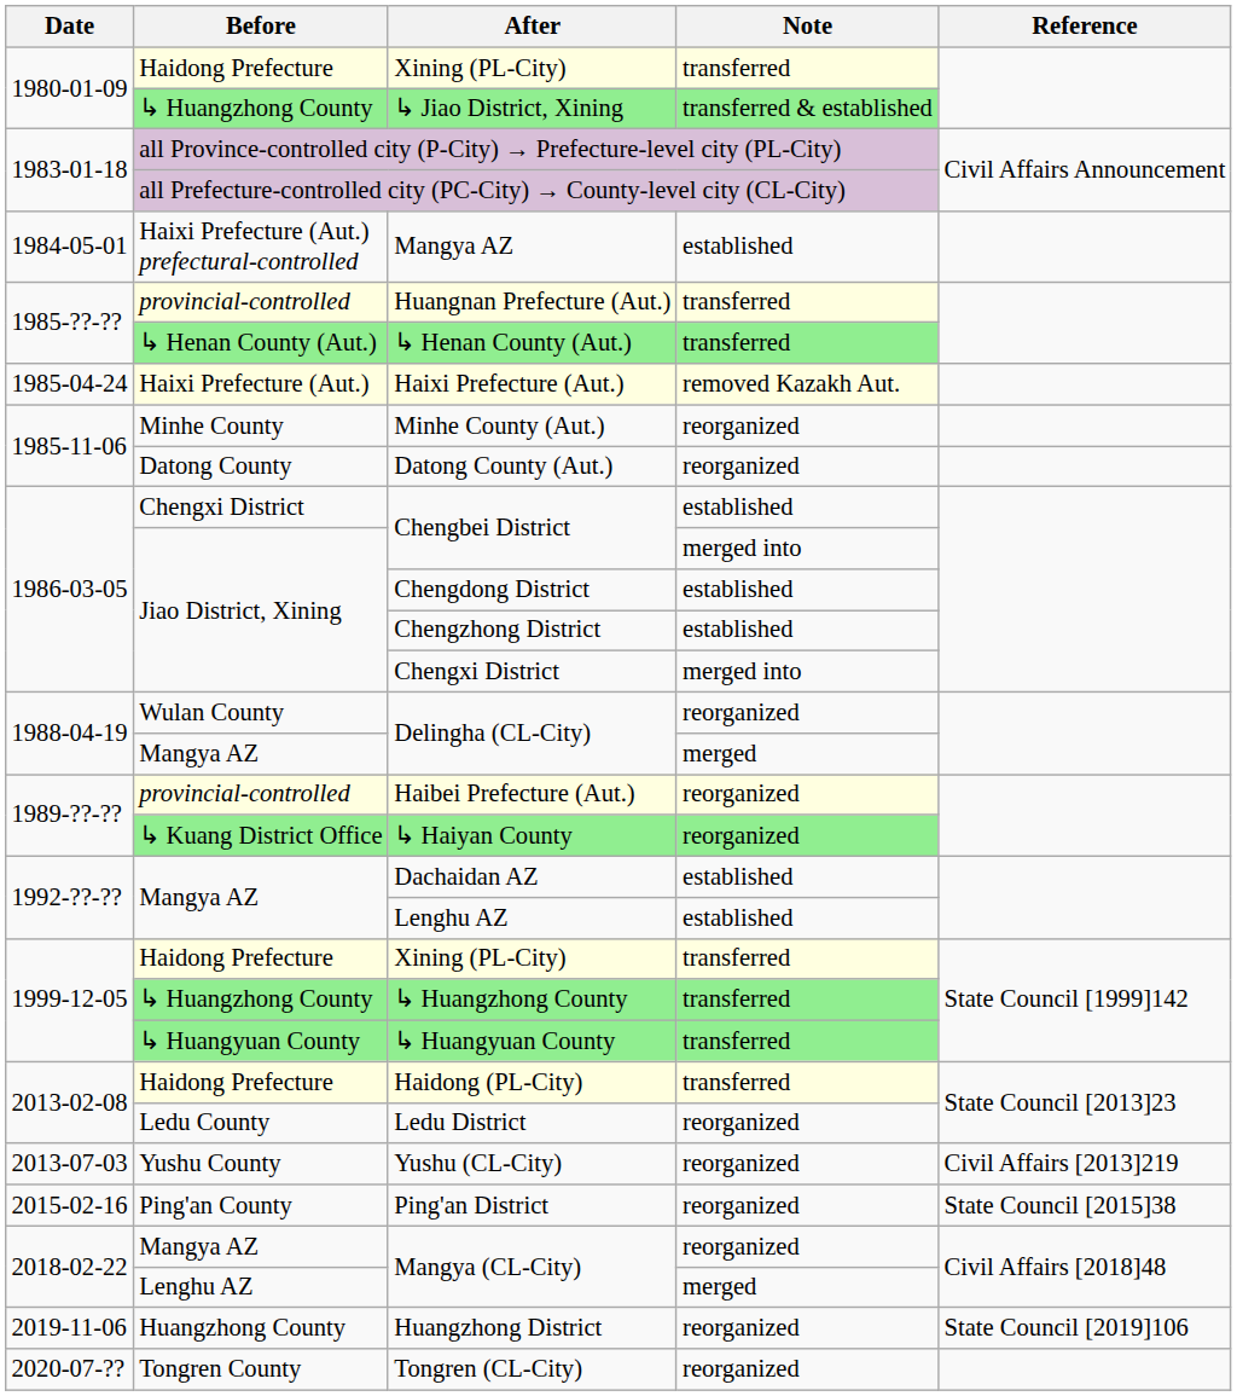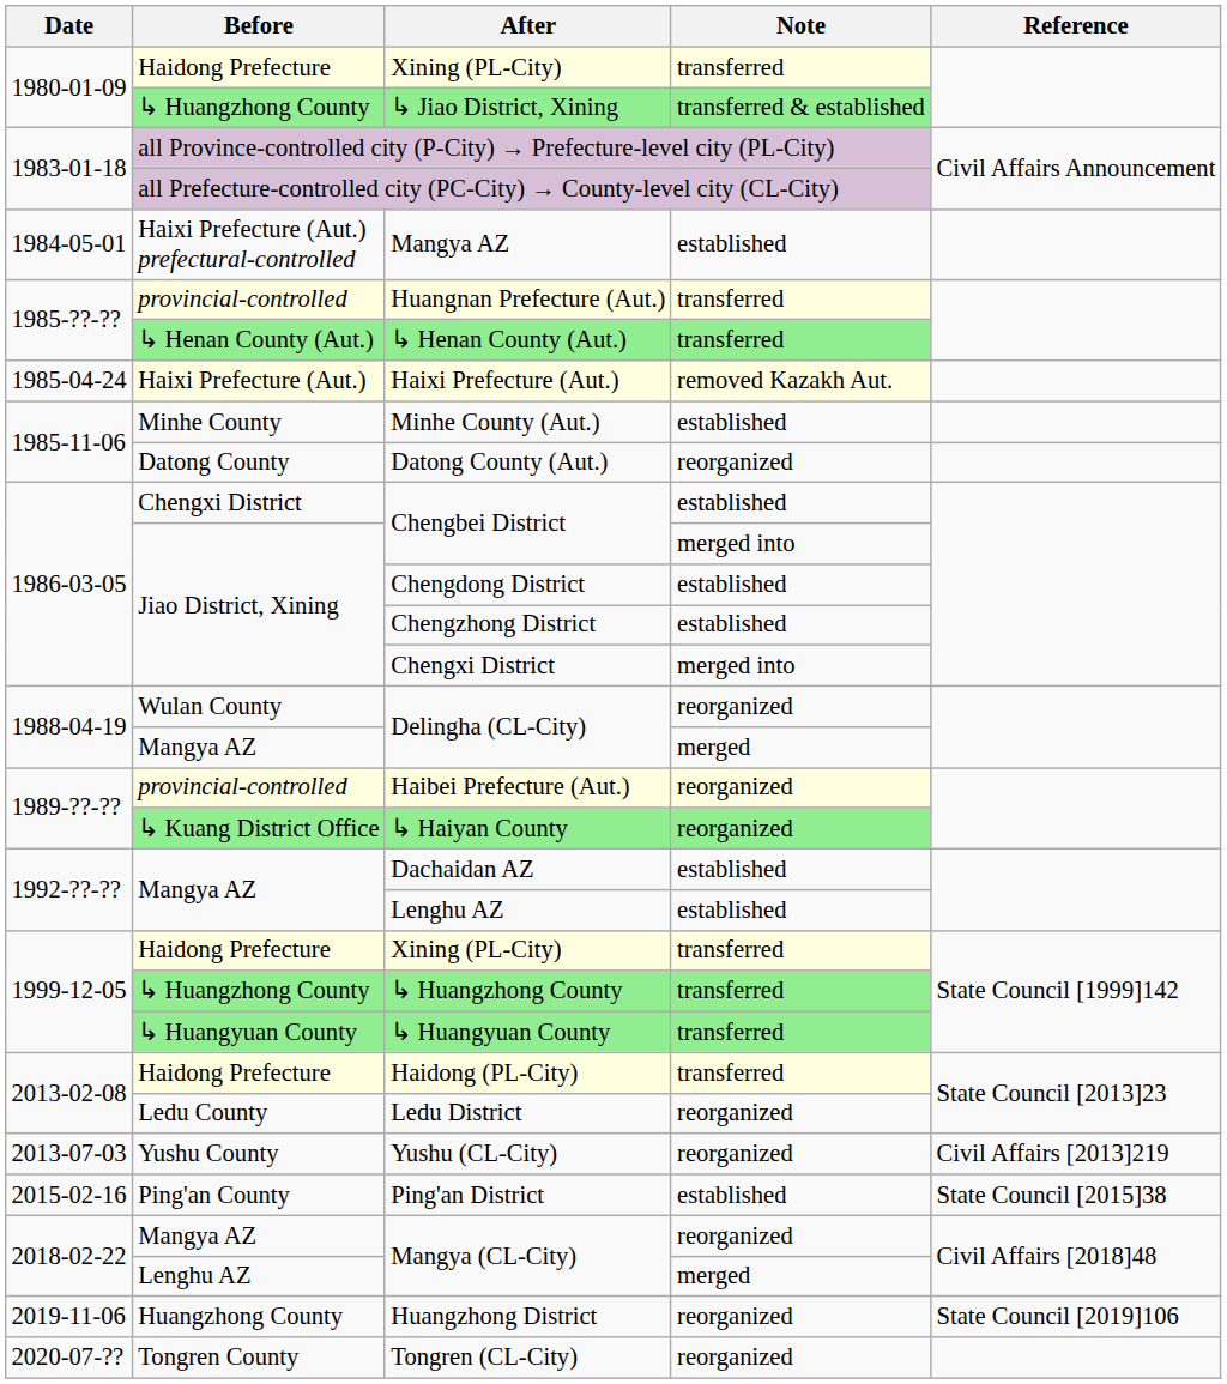Minhe County (Aut.) | Note: reorganized -> established
Ping'an District | Note: reorganized -> established
